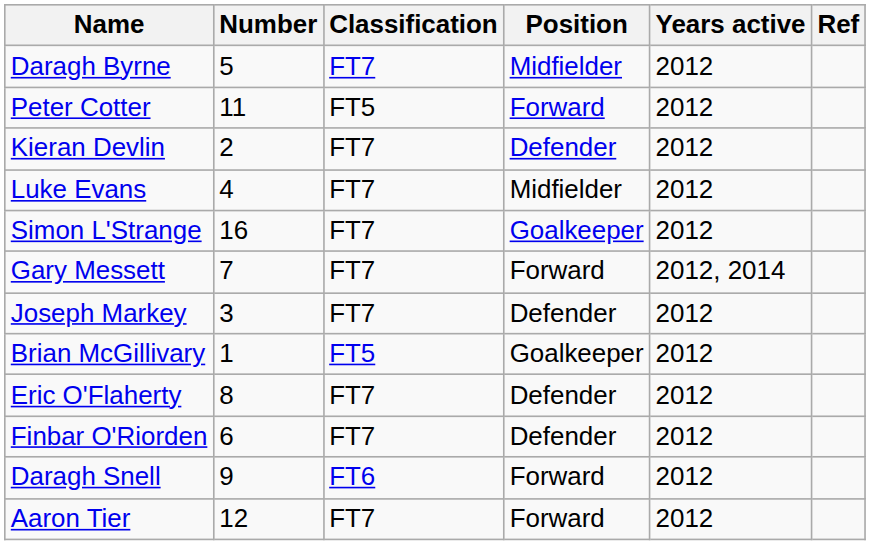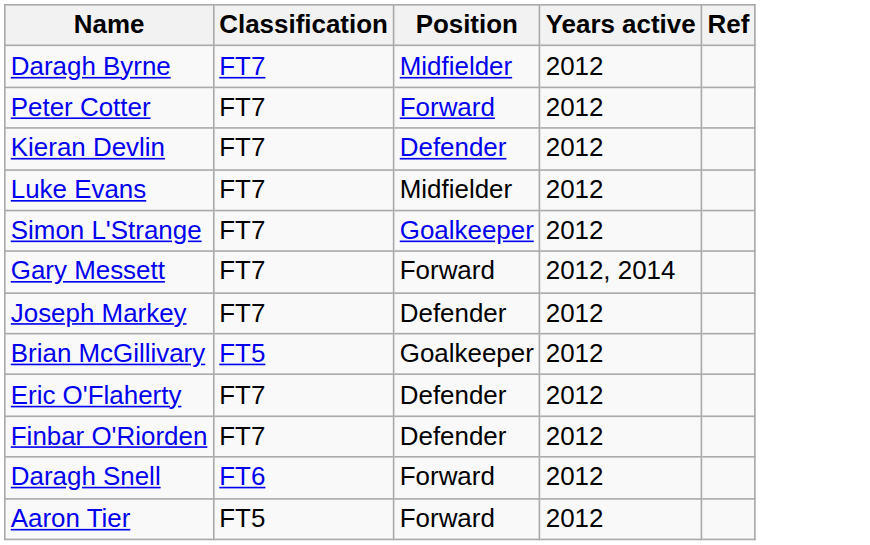- column: Number | 5 | 11 | 2 | 4 | 16 | 7 | 3 | 1 | 8 | 6 | 9 | 12
Peter Cotter | Classification: FT5 -> FT7
Aaron Tier | Classification: FT7 -> FT5
